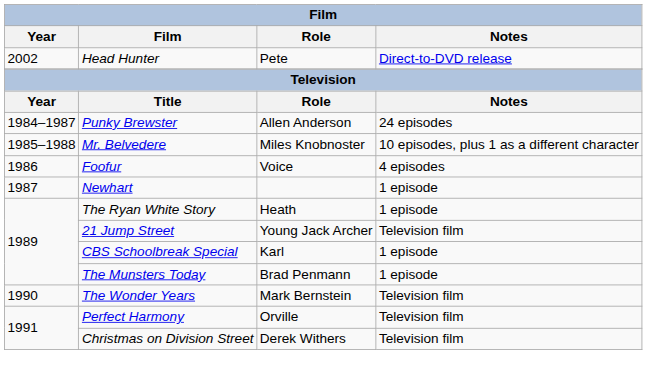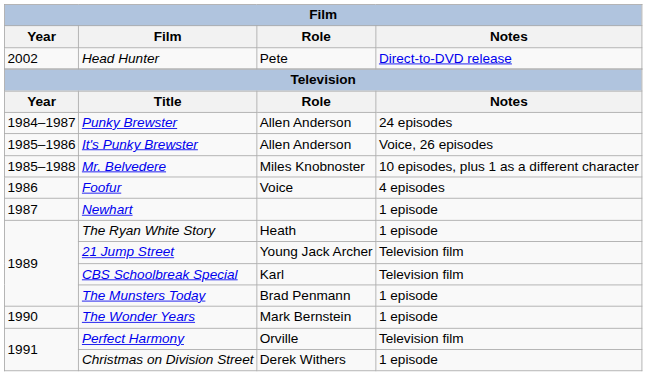+ row: 1985–1986 | It's Punky Brewster | Allen Anderson | Voice, 26 episodes
CBS Schoolbreak Special | Notes: 1 episode -> Television film
The Wonder Years | Notes: Television film -> 1 episode
Christmas on Division Street | Notes: Television film -> 1 episode
